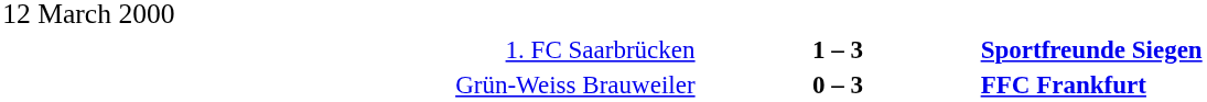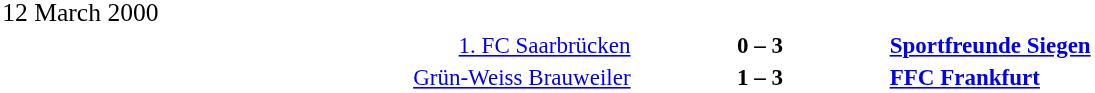1. FC Saarbrücken | column 2: 1 – 3 -> 0 – 3
Grün-Weiss Brauweiler | column 2: 0 – 3 -> 1 – 3
